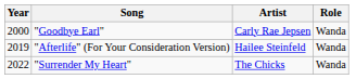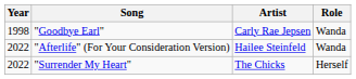"Goodbye Earl" | Year: 2000 -> 1998
"Afterlife" (For Your Consideration Version) | Year: 2019 -> 2022
"Surrender My Heart" | Role: Wanda -> Herself
